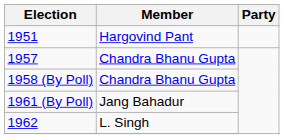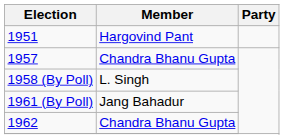1958 (By Poll) | Member: Chandra Bhanu Gupta -> L. Singh
1962 | Member: L. Singh -> Chandra Bhanu Gupta
